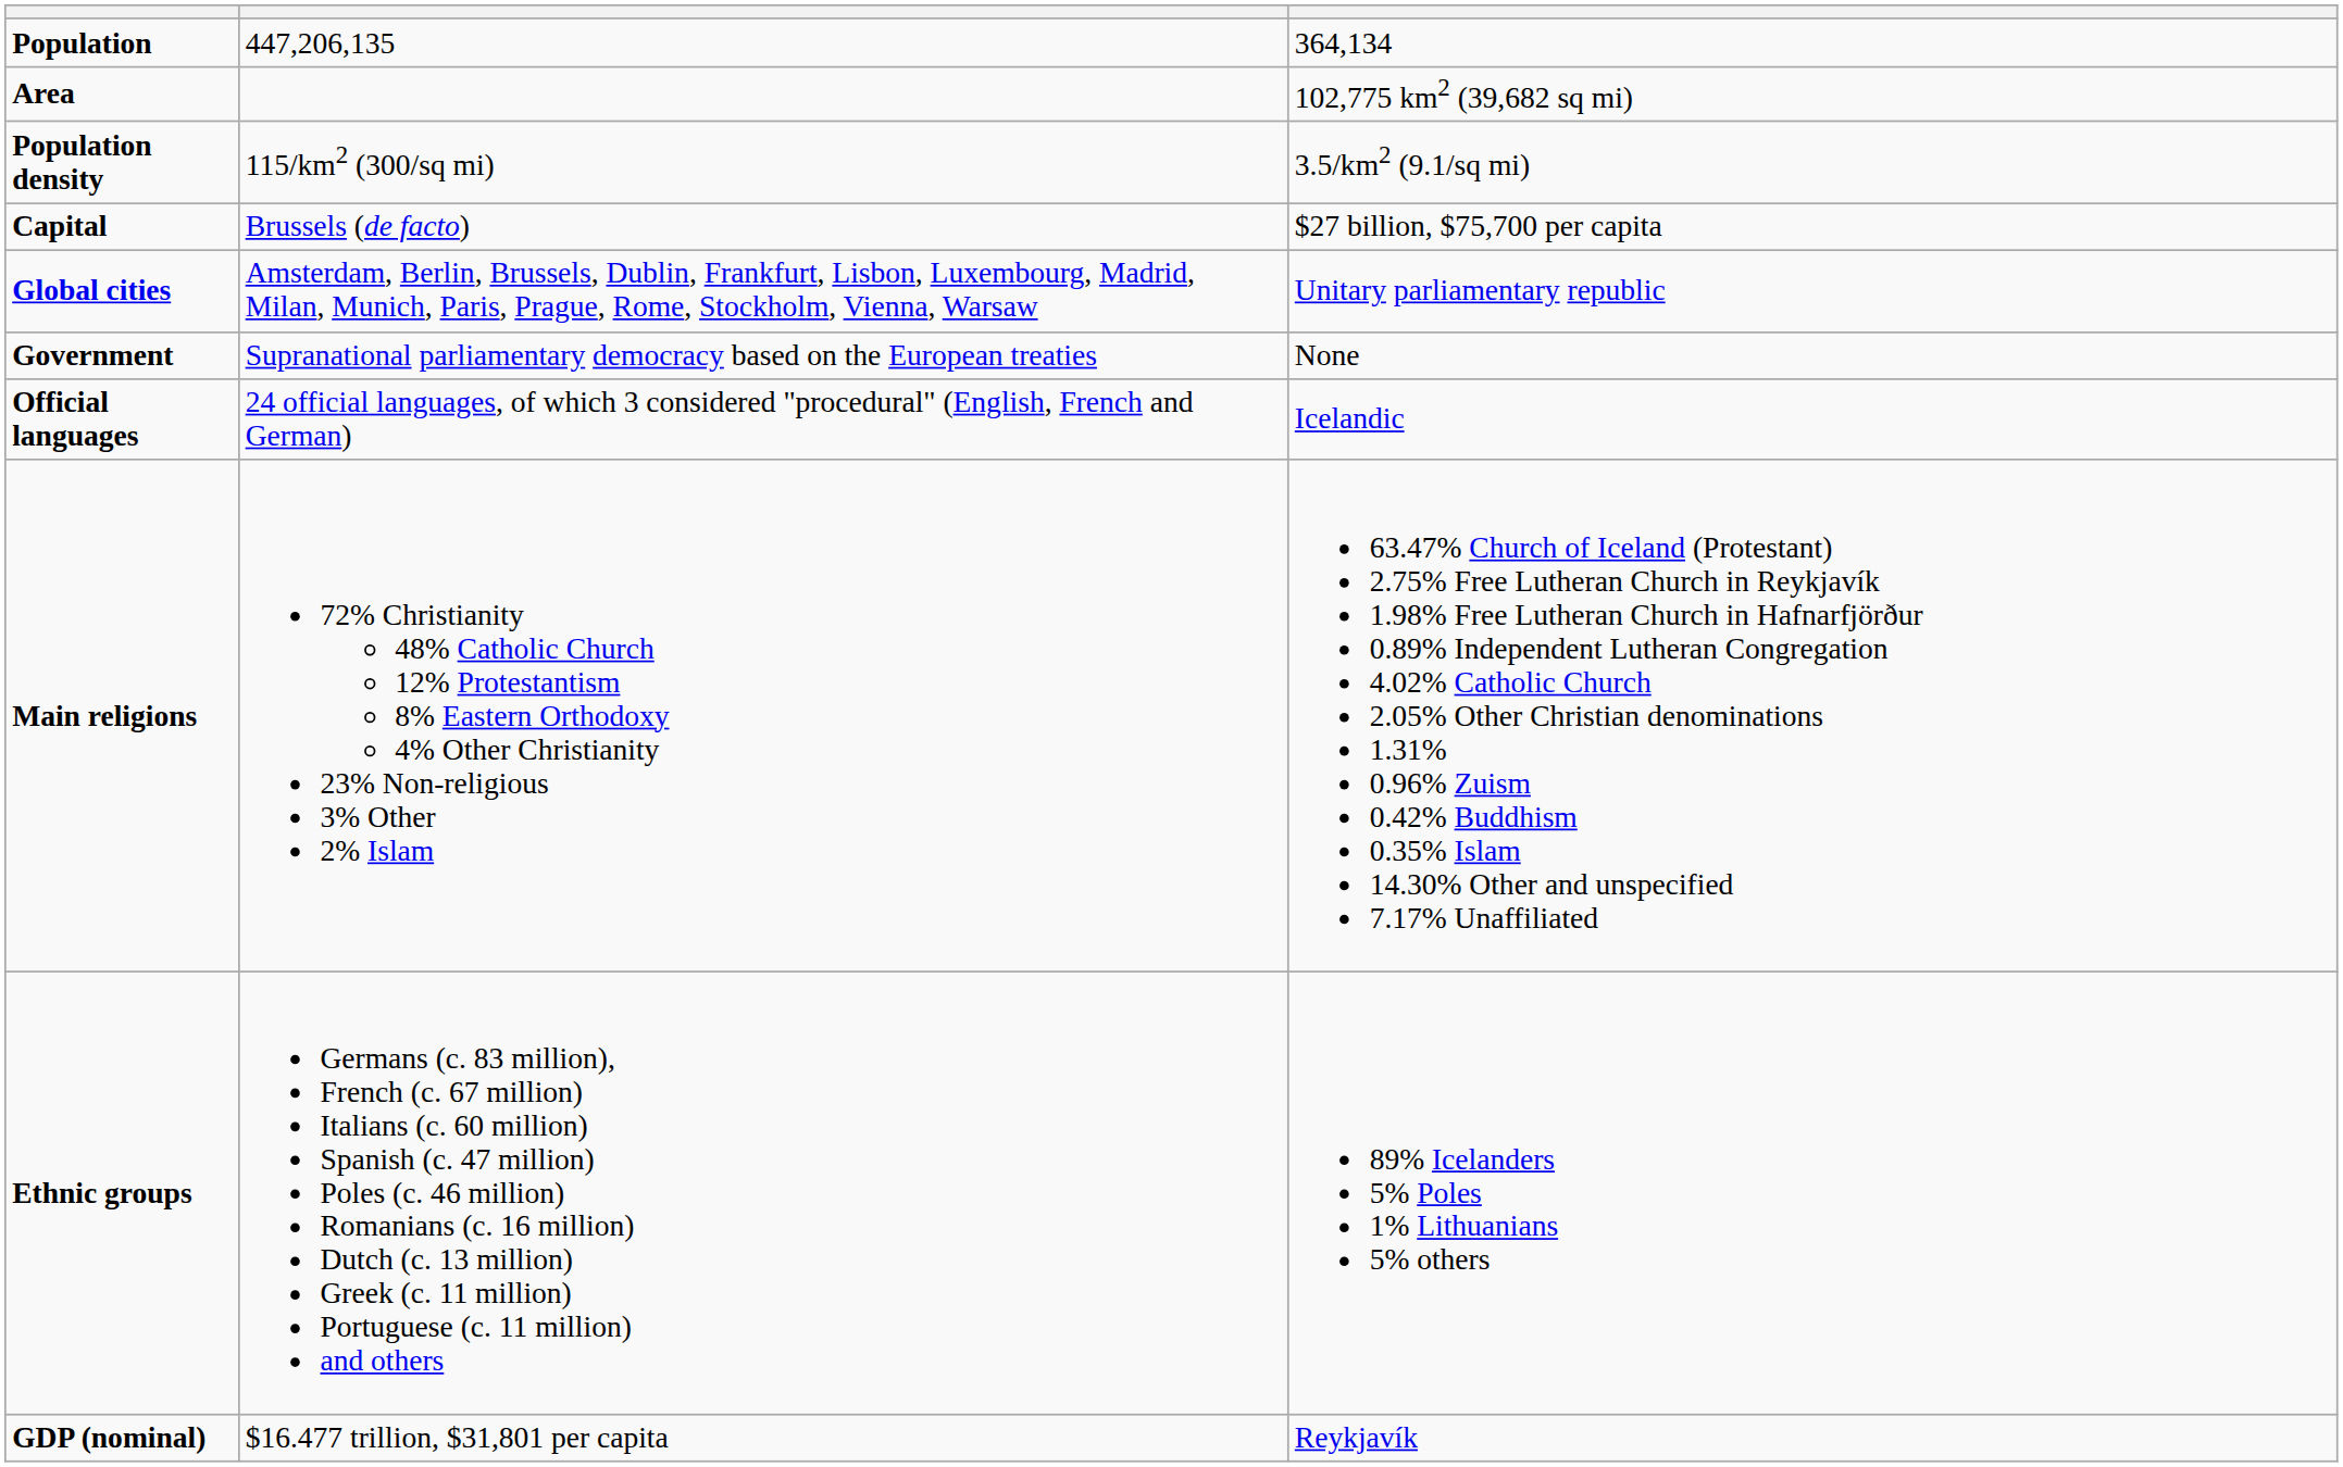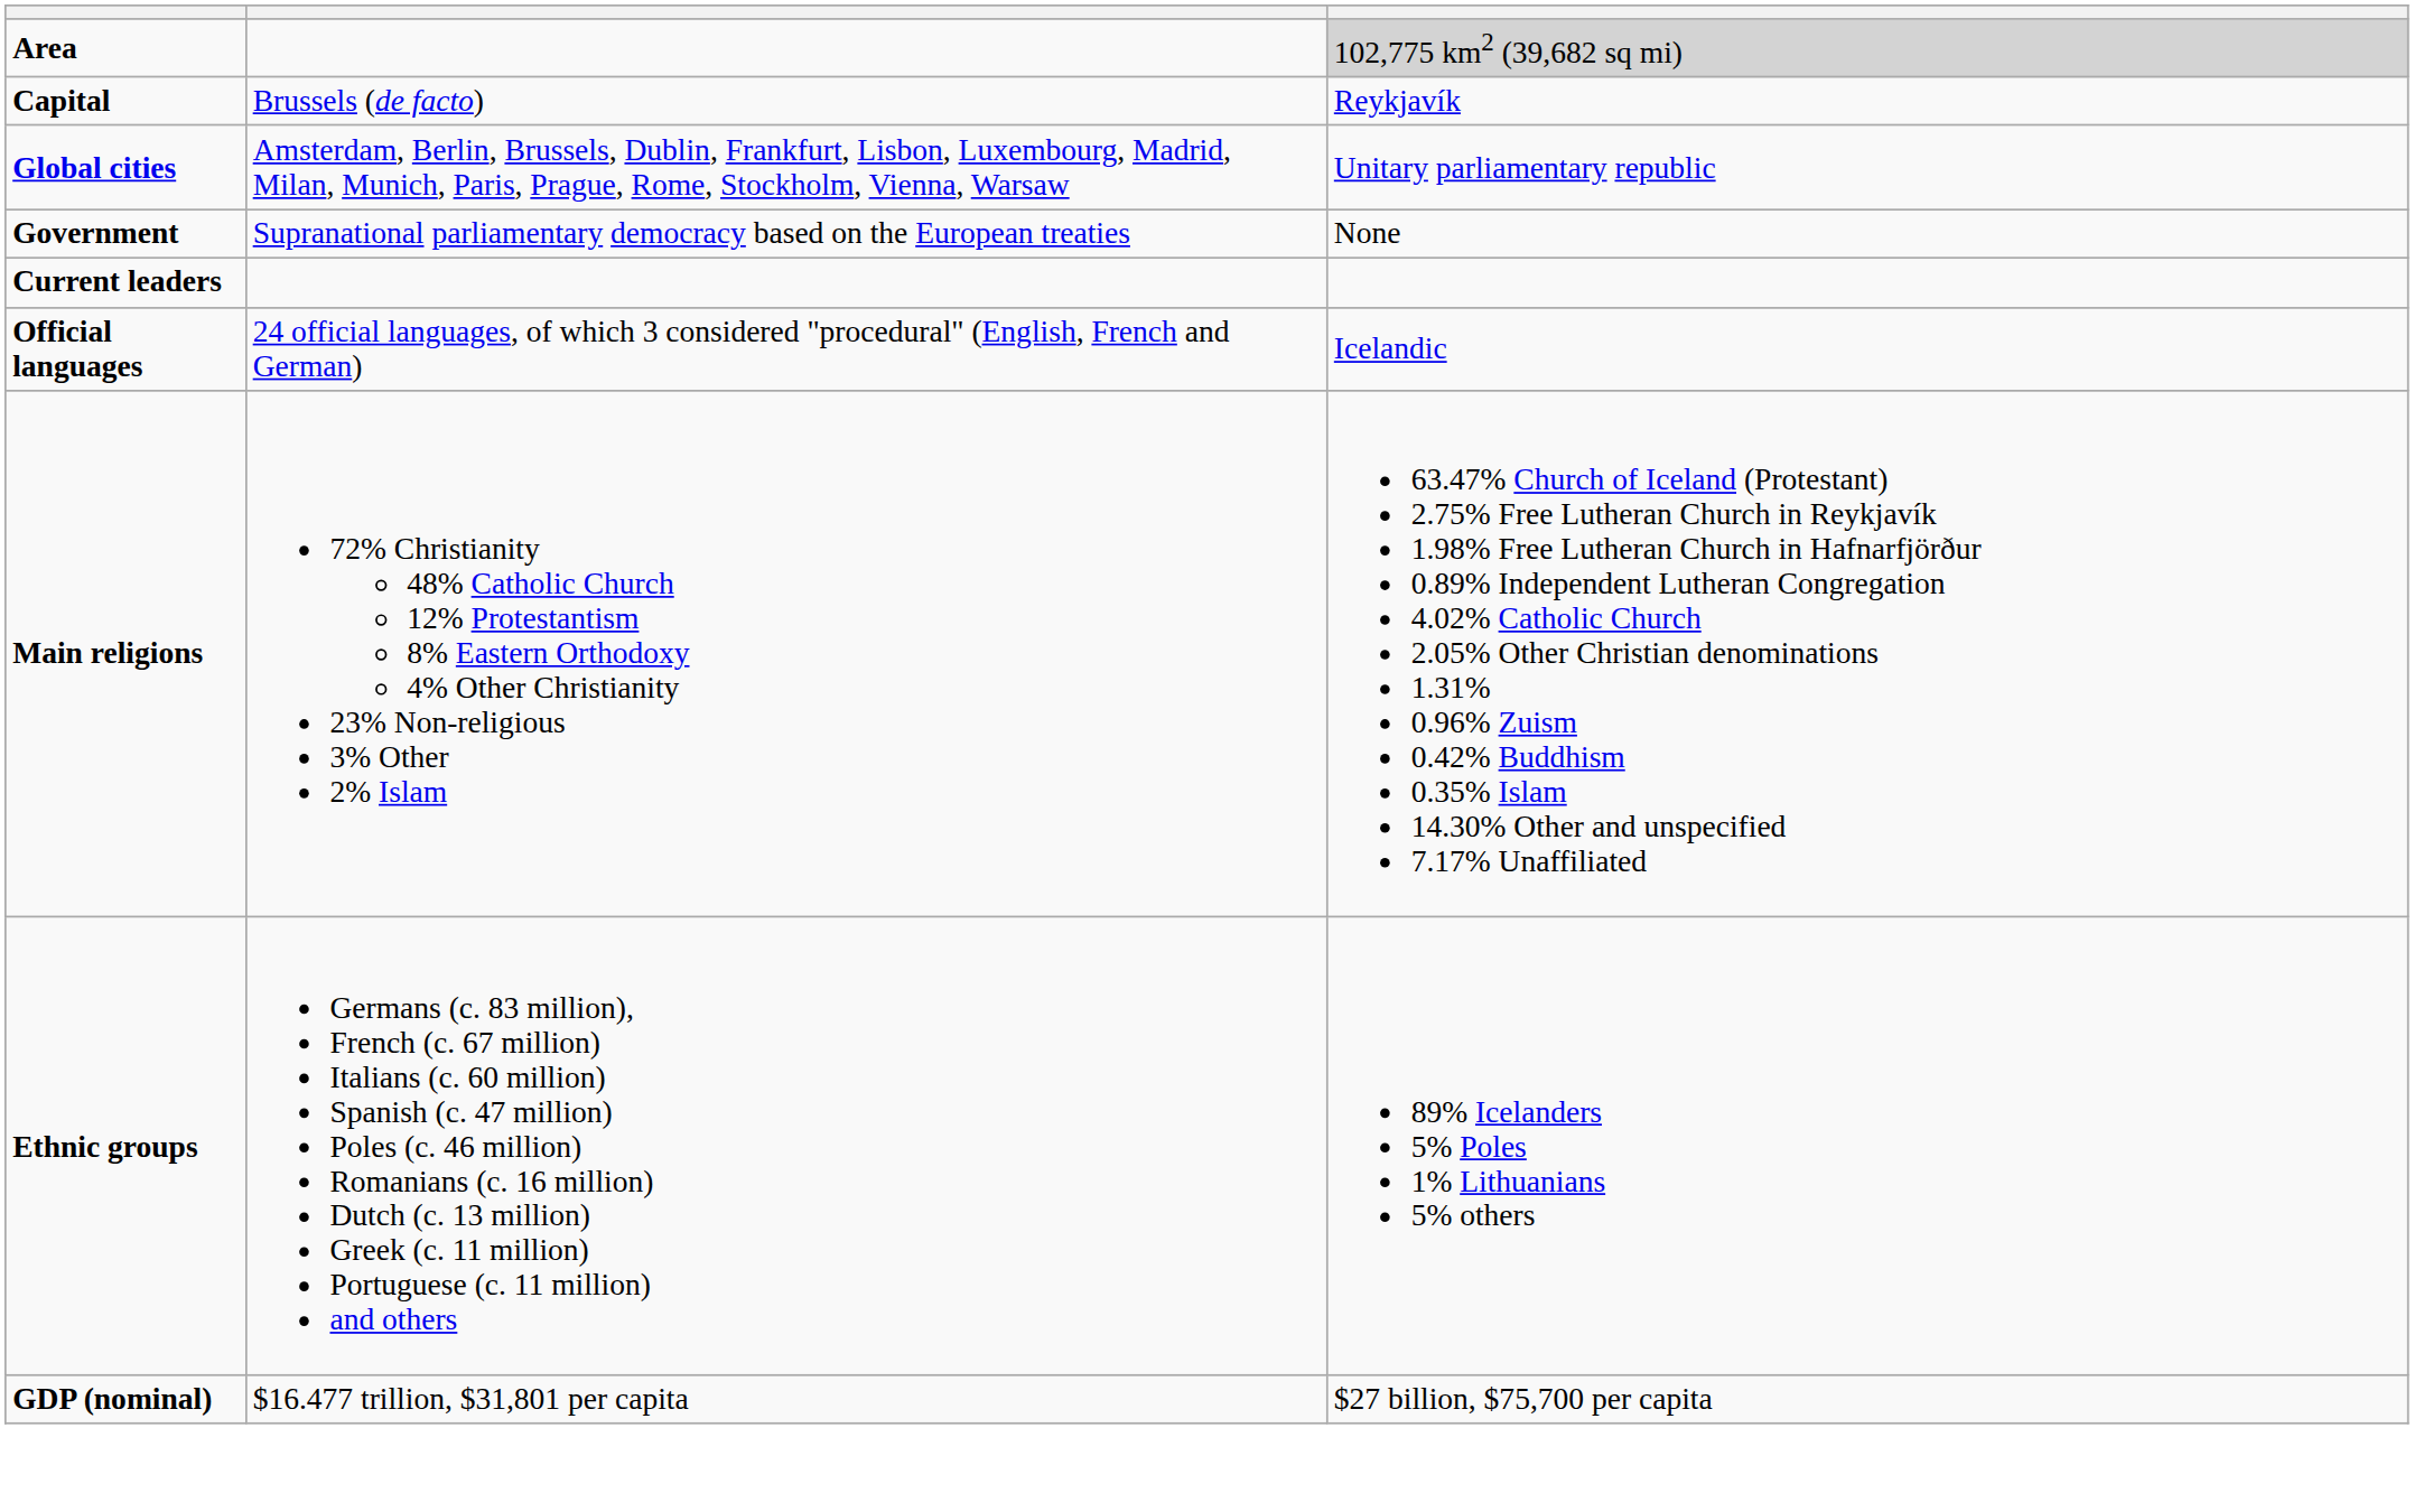- row: Population | 447,206,135 | 364,134
Area | column 3: no background -> lightgrey background
- row: Population density | 115/km2 (300/sq mi) | 3.5/km2 (9.1/sq mi)
Capital | column 3: $27 billion, $75,700 per capita -> Reykjavík
+ row: Current leaders
GDP (nominal) | column 3: Reykjavík -> $27 billion, $75,700 per capita
